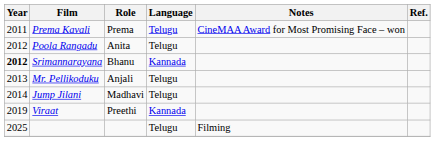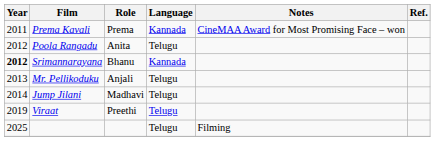Prema Kavali | Language: Telugu -> Kannada
Viraat | Language: Kannada -> Telugu
